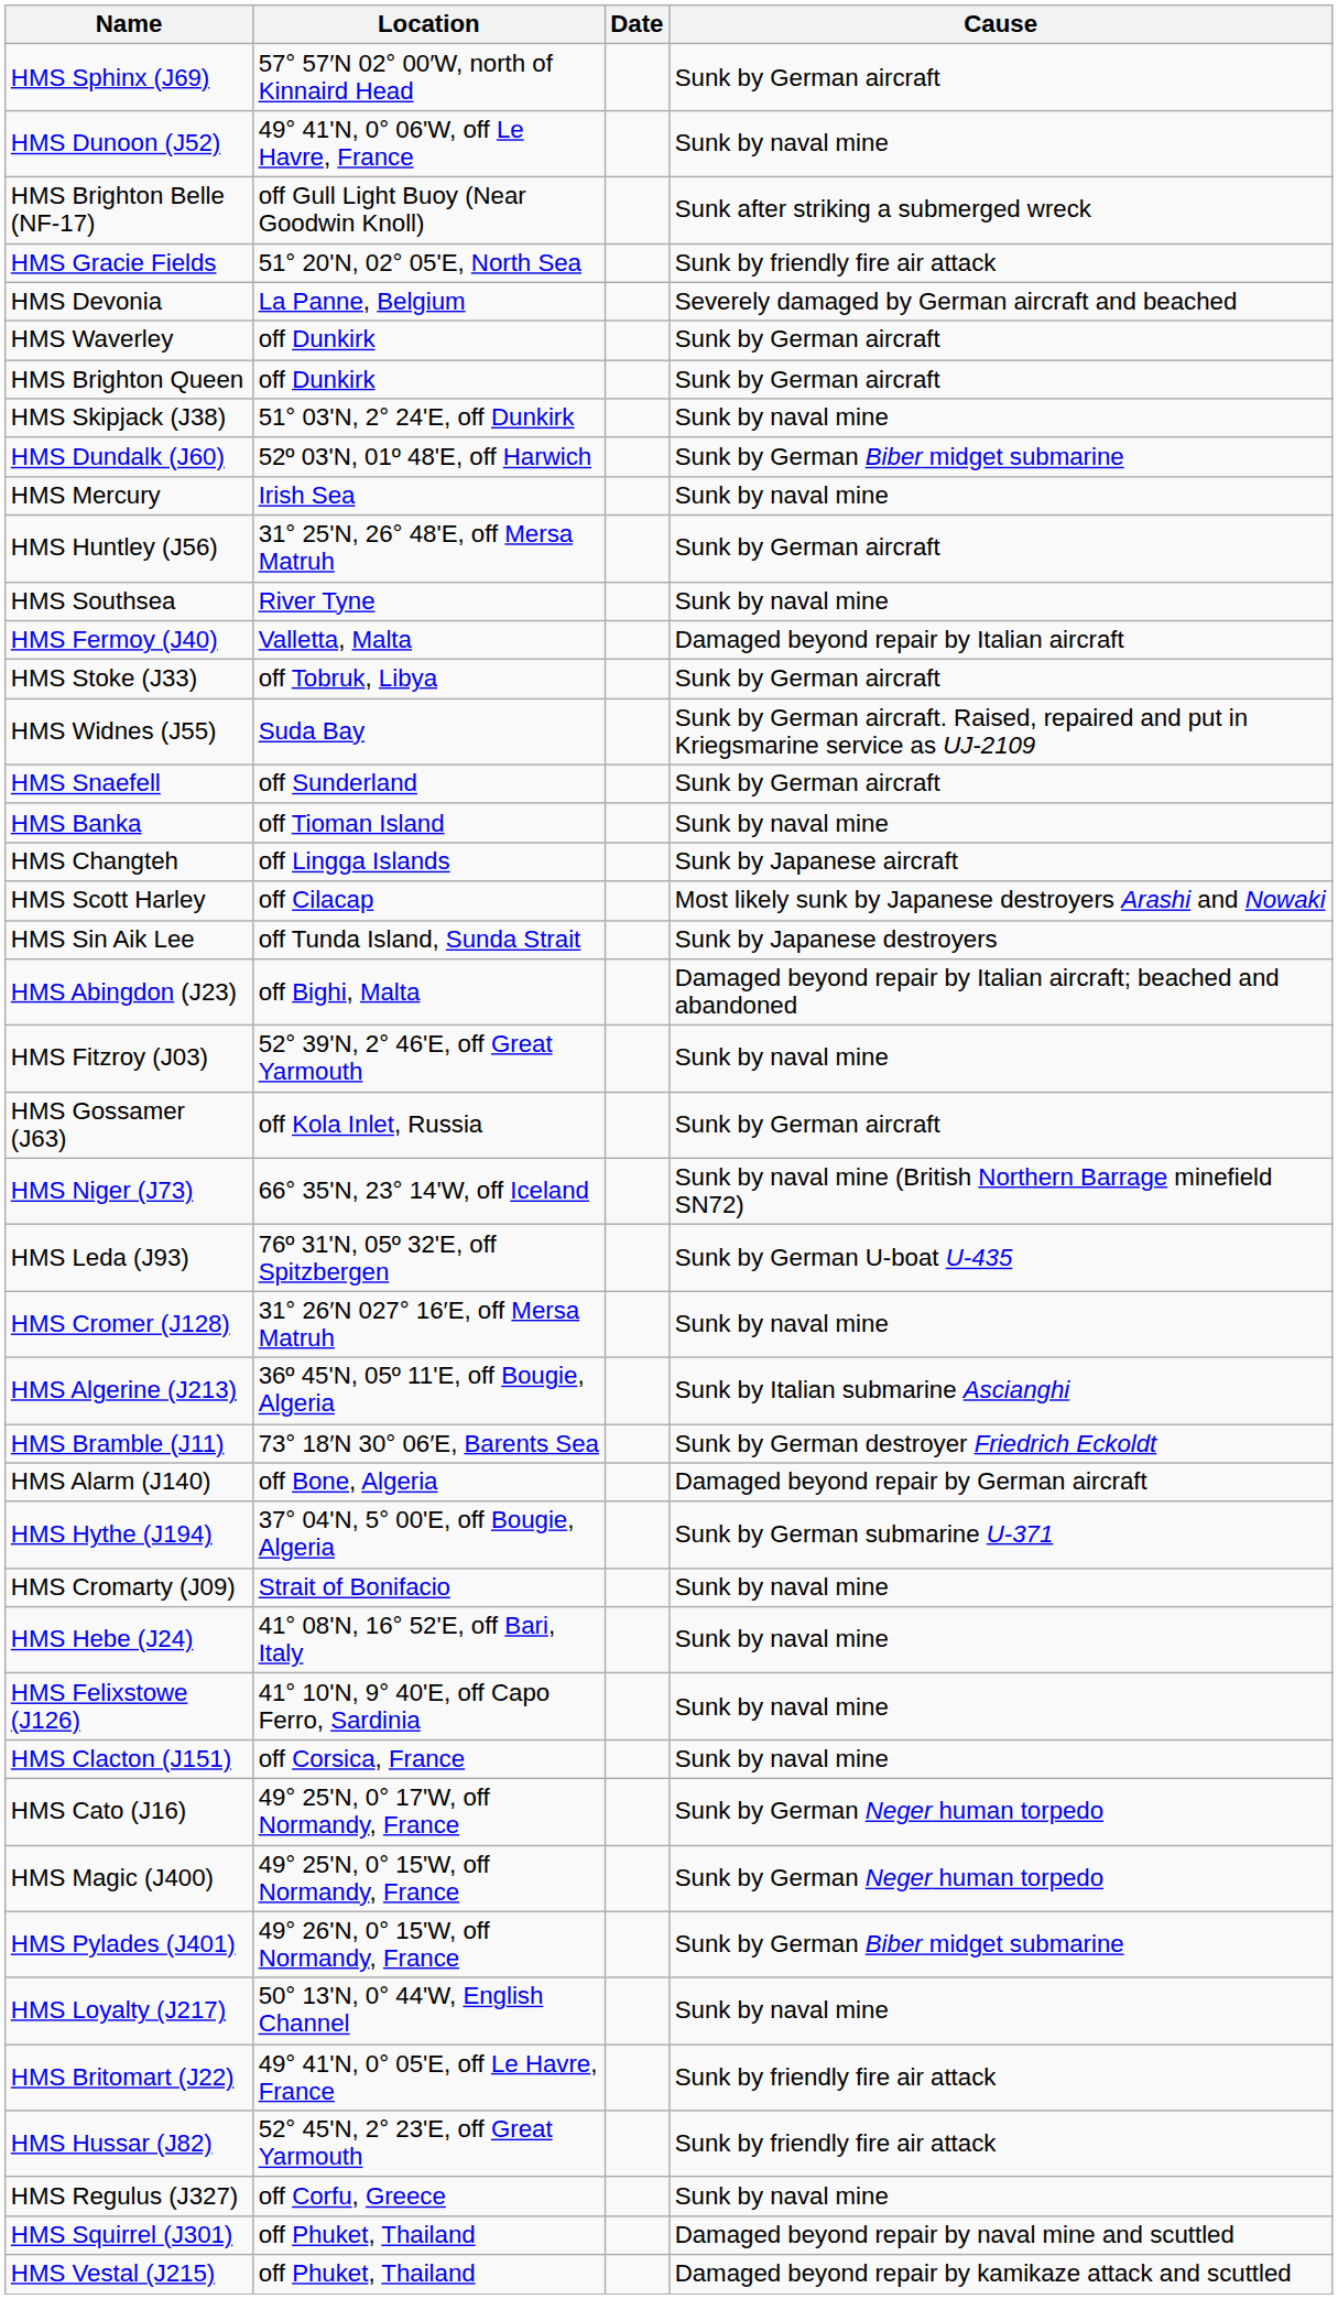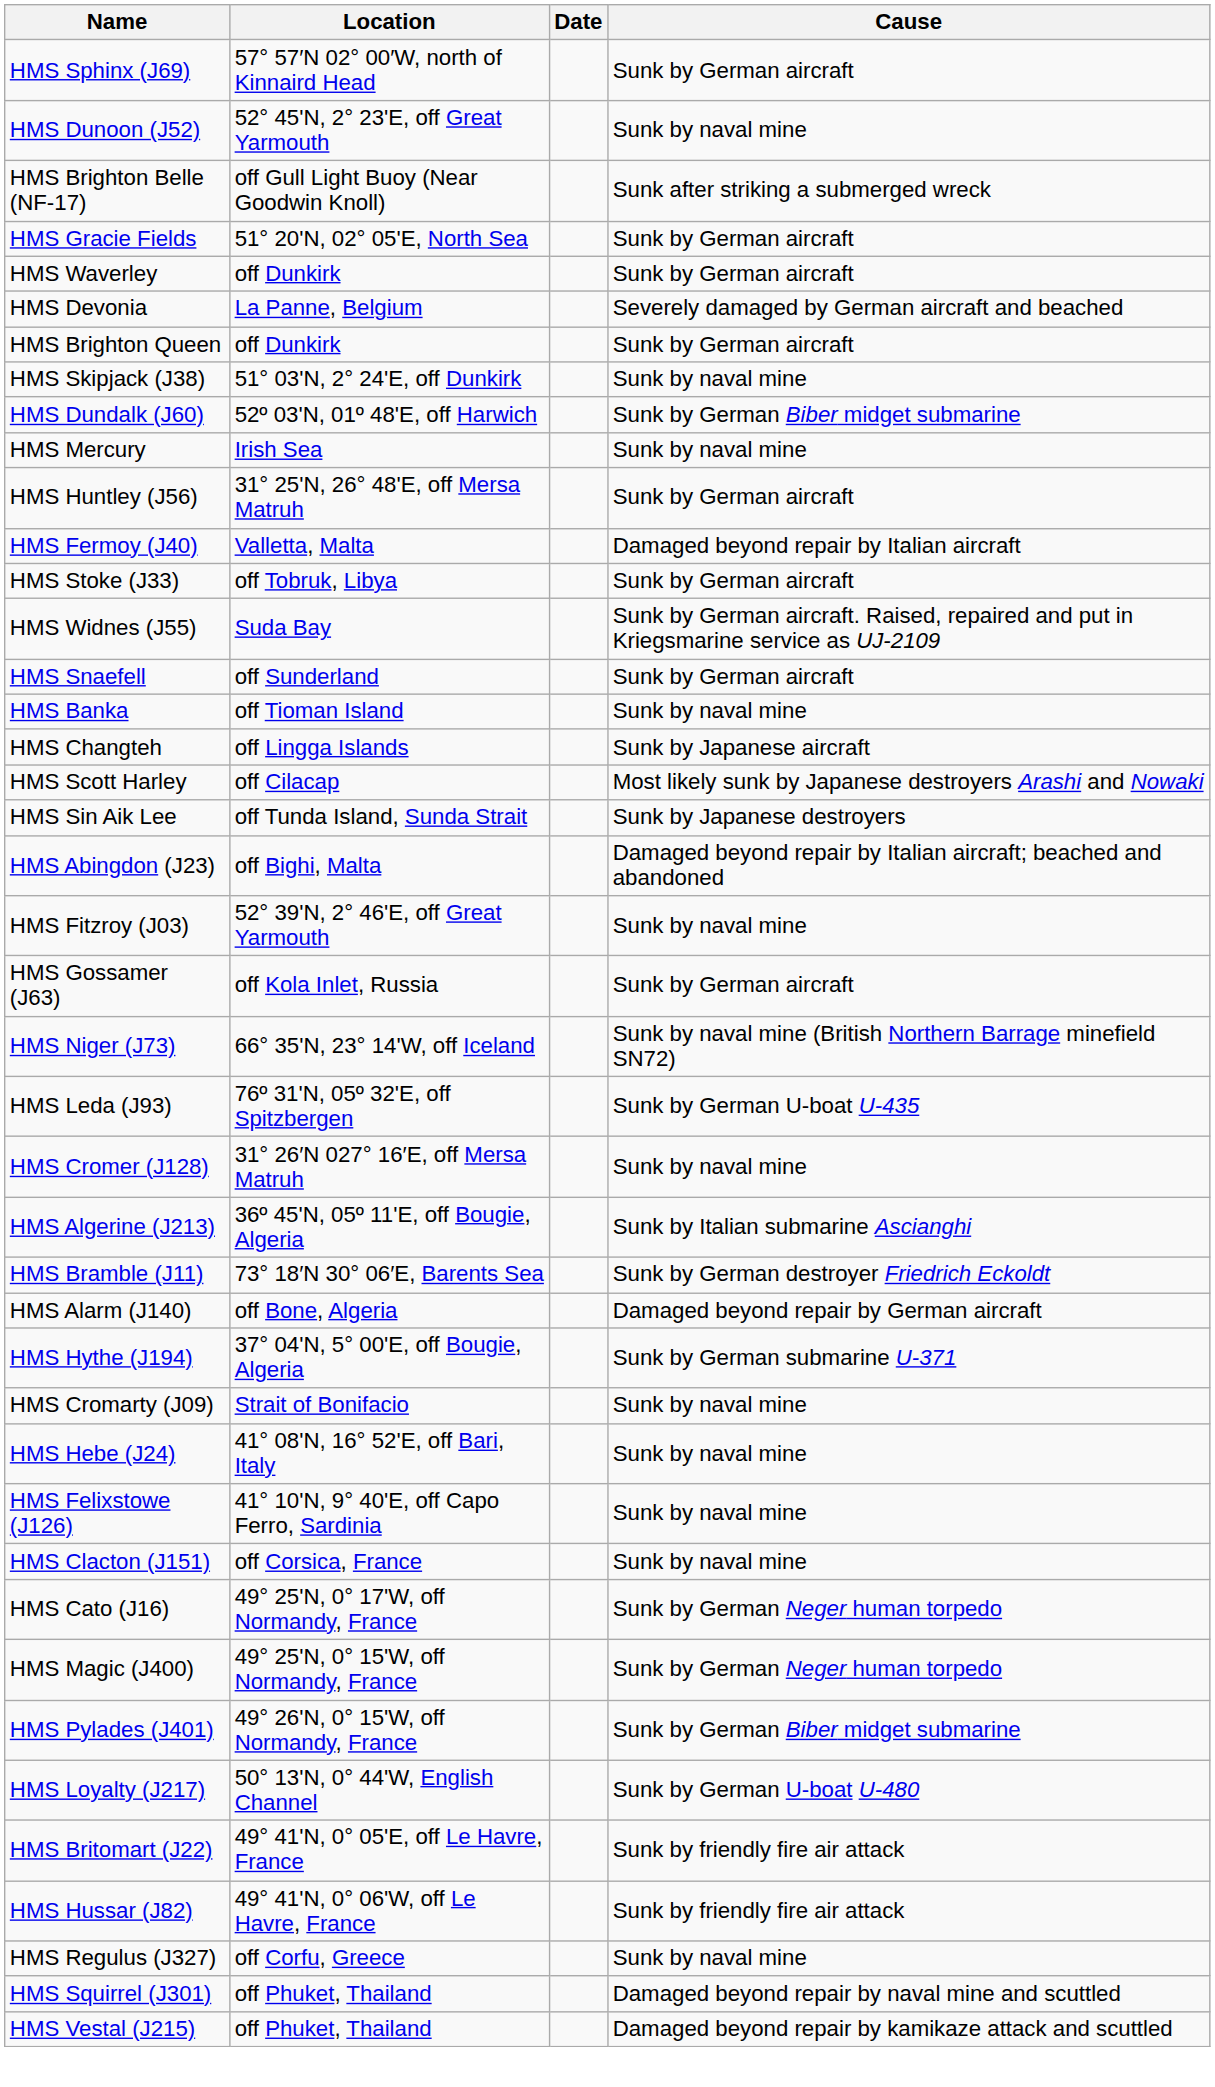HMS Dunoon (J52) | Location: 49° 41'N, 0° 06'W, off Le Havre, France -> 52° 45'N, 2° 23'E, off Great Yarmouth
HMS Gracie Fields | Cause: Sunk by friendly fire air attack -> Sunk by German aircraft
rows swapped: HMS Waverley <-> HMS Devonia
- row: HMS Southsea | River Tyne | Sunk by naval mine
HMS Loyalty (J217) | Cause: Sunk by naval mine -> Sunk by German U-boat U-480
HMS Hussar (J82) | Location: 52° 45'N, 2° 23'E, off Great Yarmouth -> 49° 41'N, 0° 06'W, off Le Havre, France
